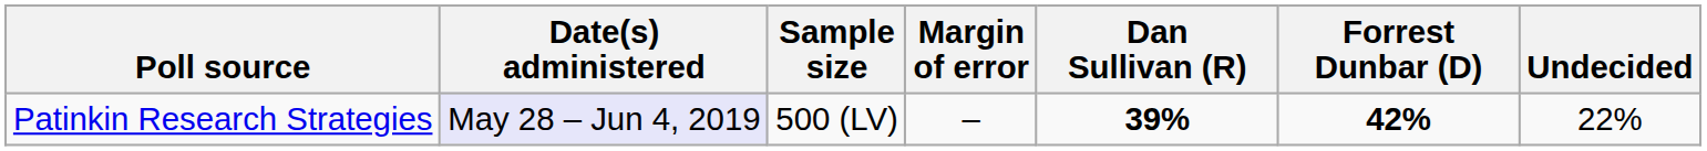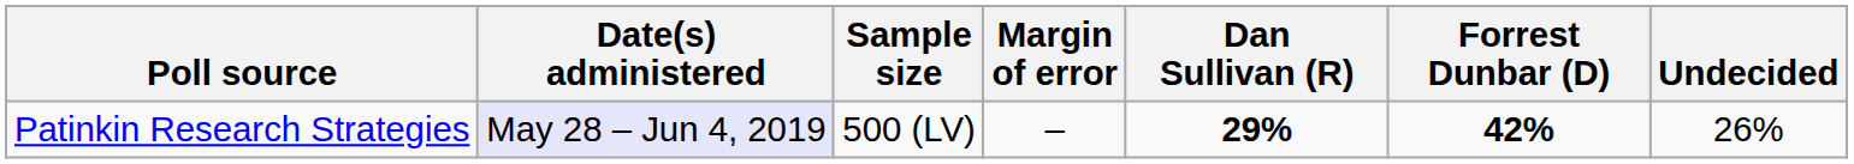Patinkin Research Strategies | Dan Sullivan (R): 39% -> 29%
Patinkin Research Strategies | Undecided: 22% -> 26%
